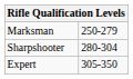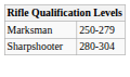- row: Expert | 305-350
